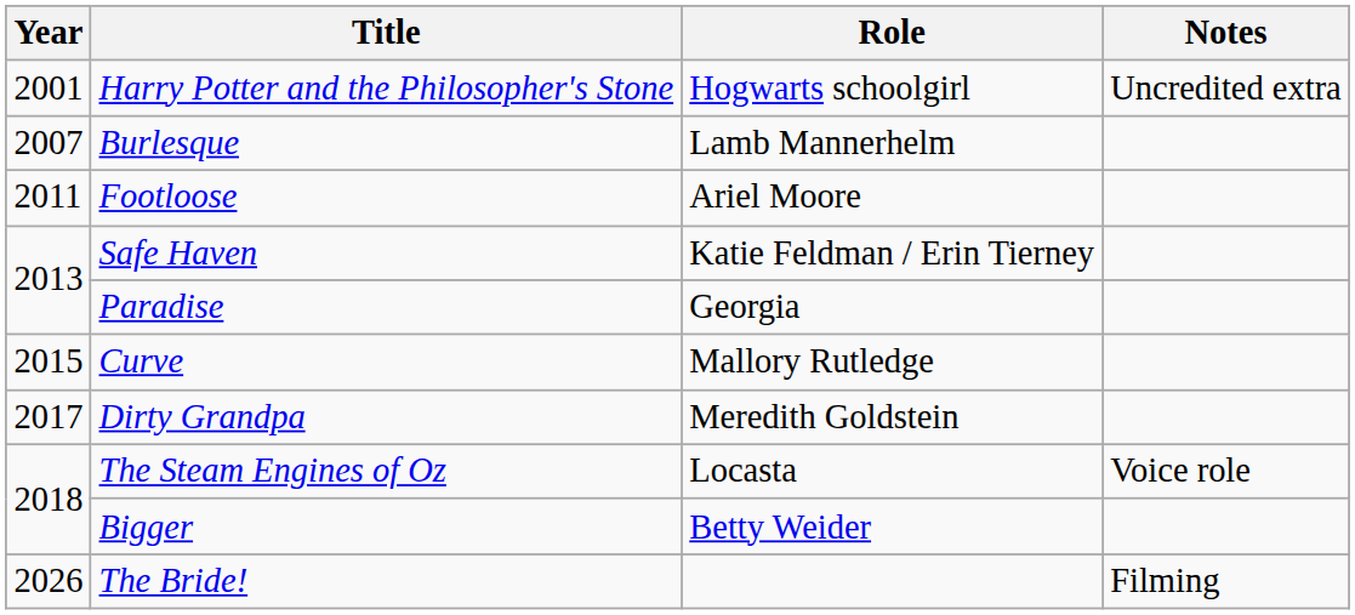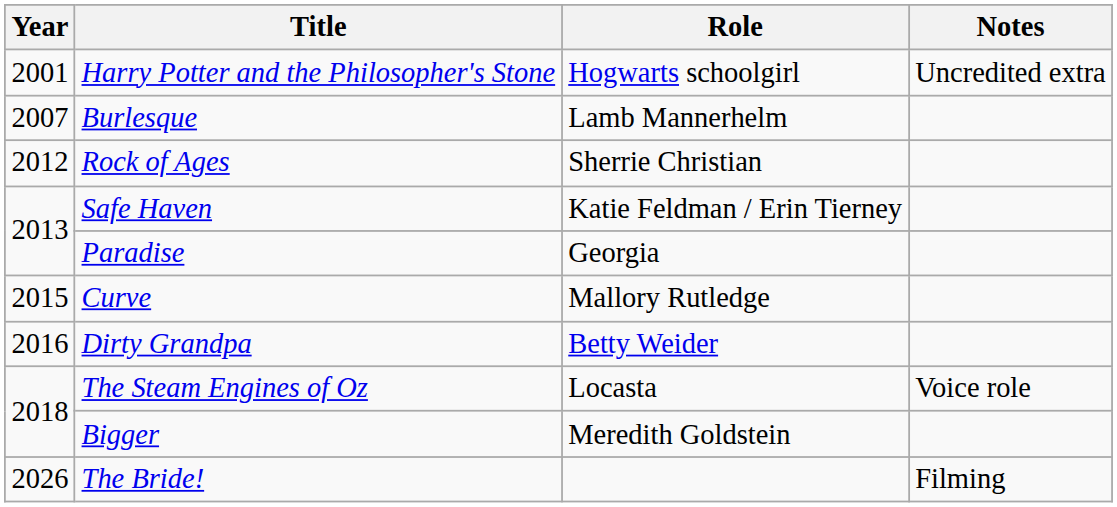- row: 2011 | Footloose | Ariel Moore
+ row: 2012 | Rock of Ages | Sherrie Christian
Dirty Grandpa | Year: 2017 -> 2016
Dirty Grandpa | Role: Meredith Goldstein -> Betty Weider
Bigger | Role: Betty Weider -> Meredith Goldstein
